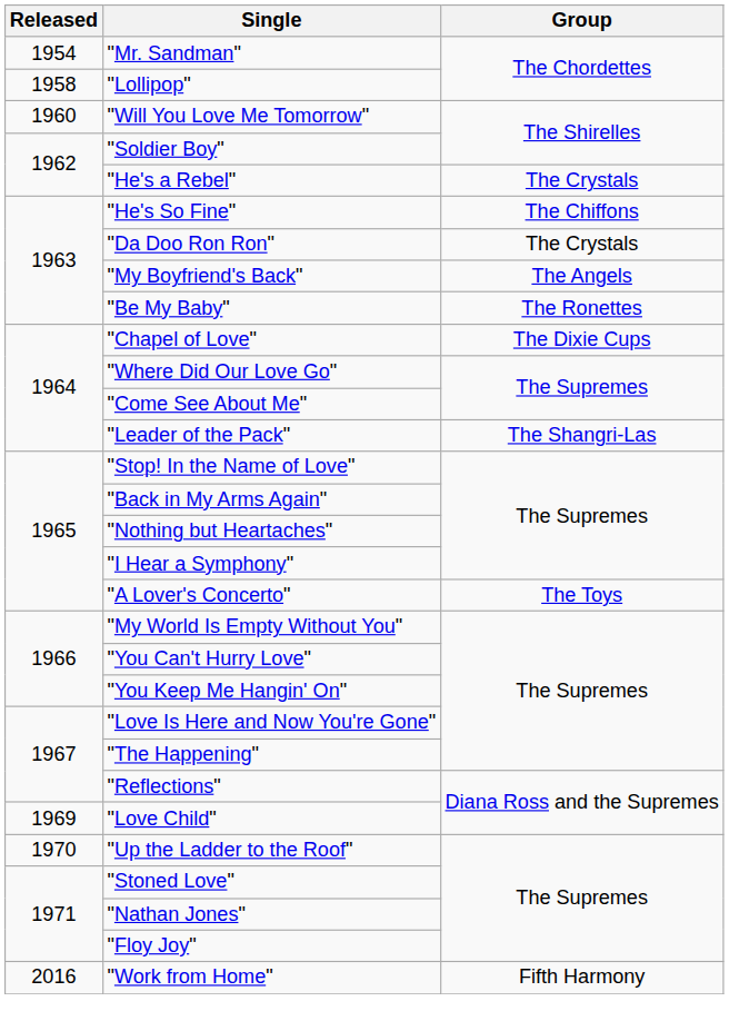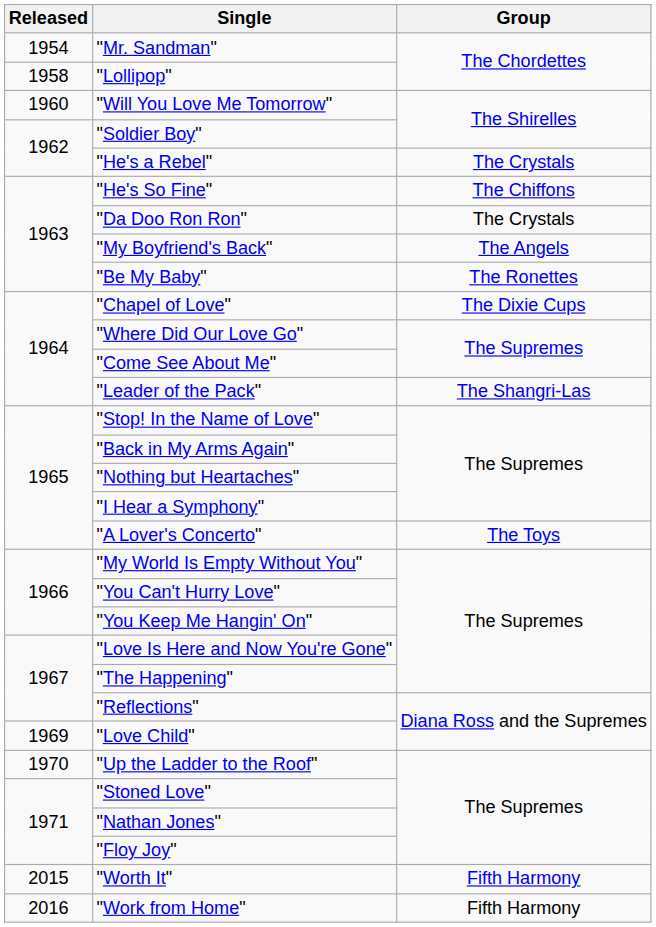+ row: 2015 | "Worth It" | Fifth Harmony
